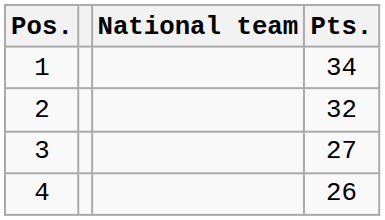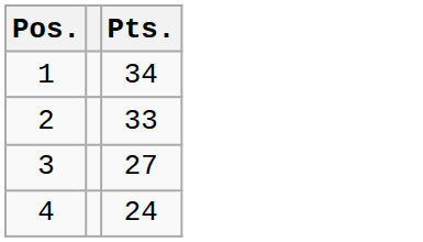- column: National team
2 | Pts.: 32 -> 33
4 | Pts.: 26 -> 24
